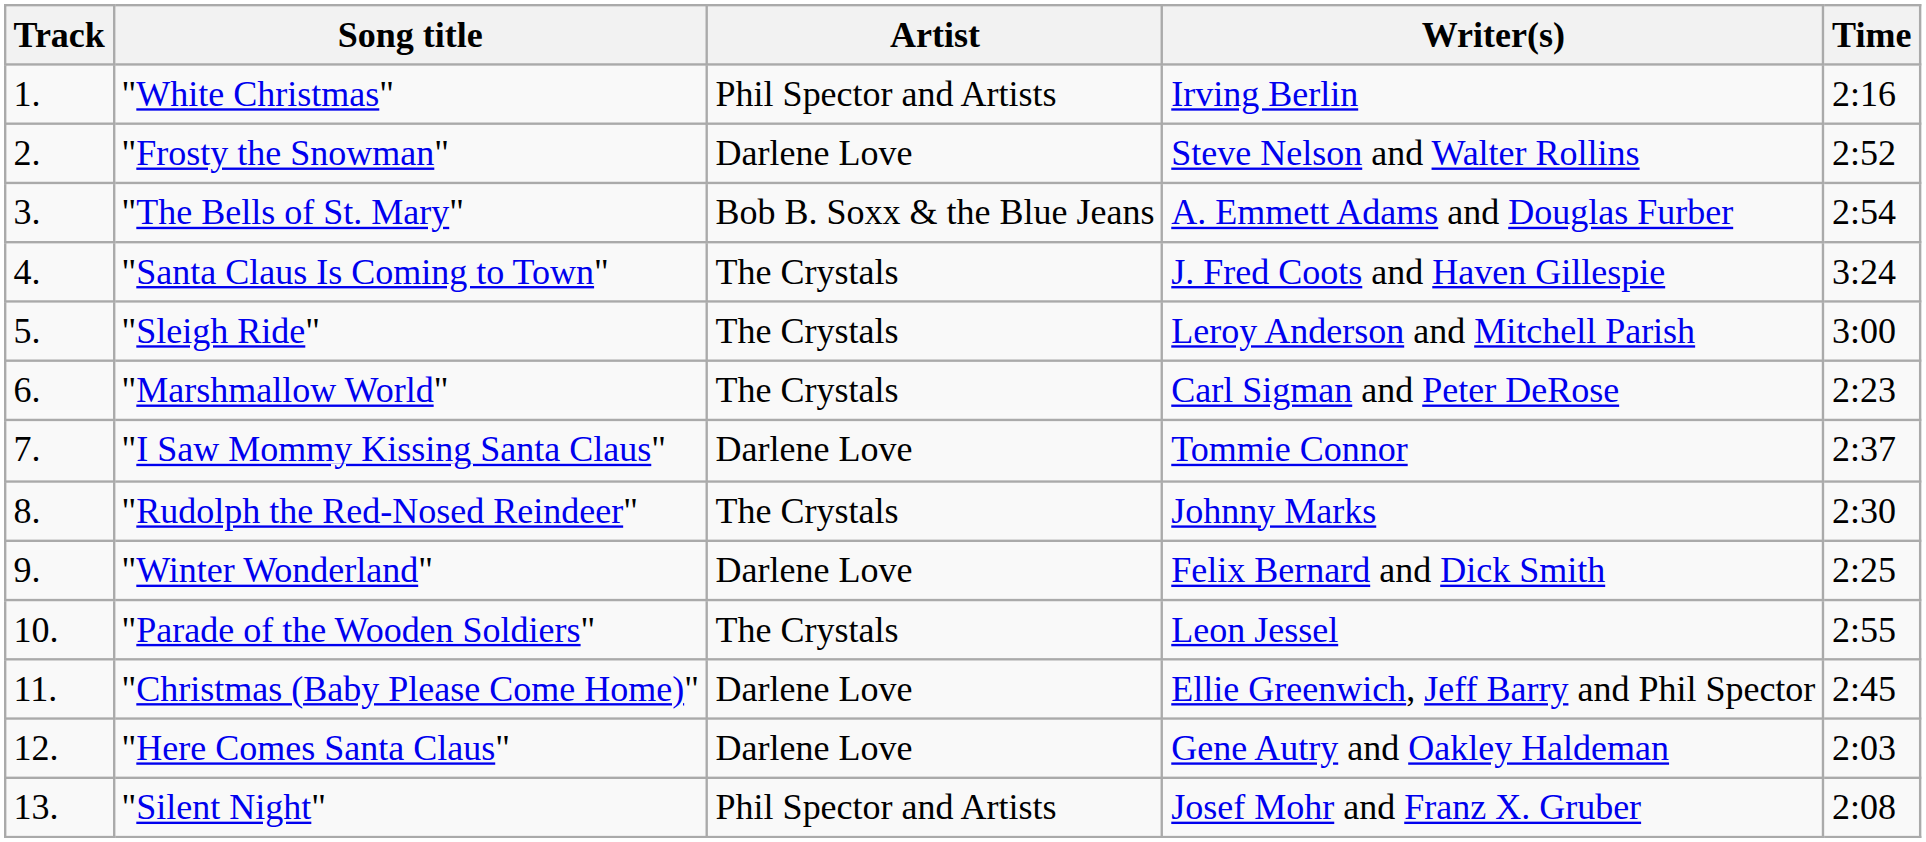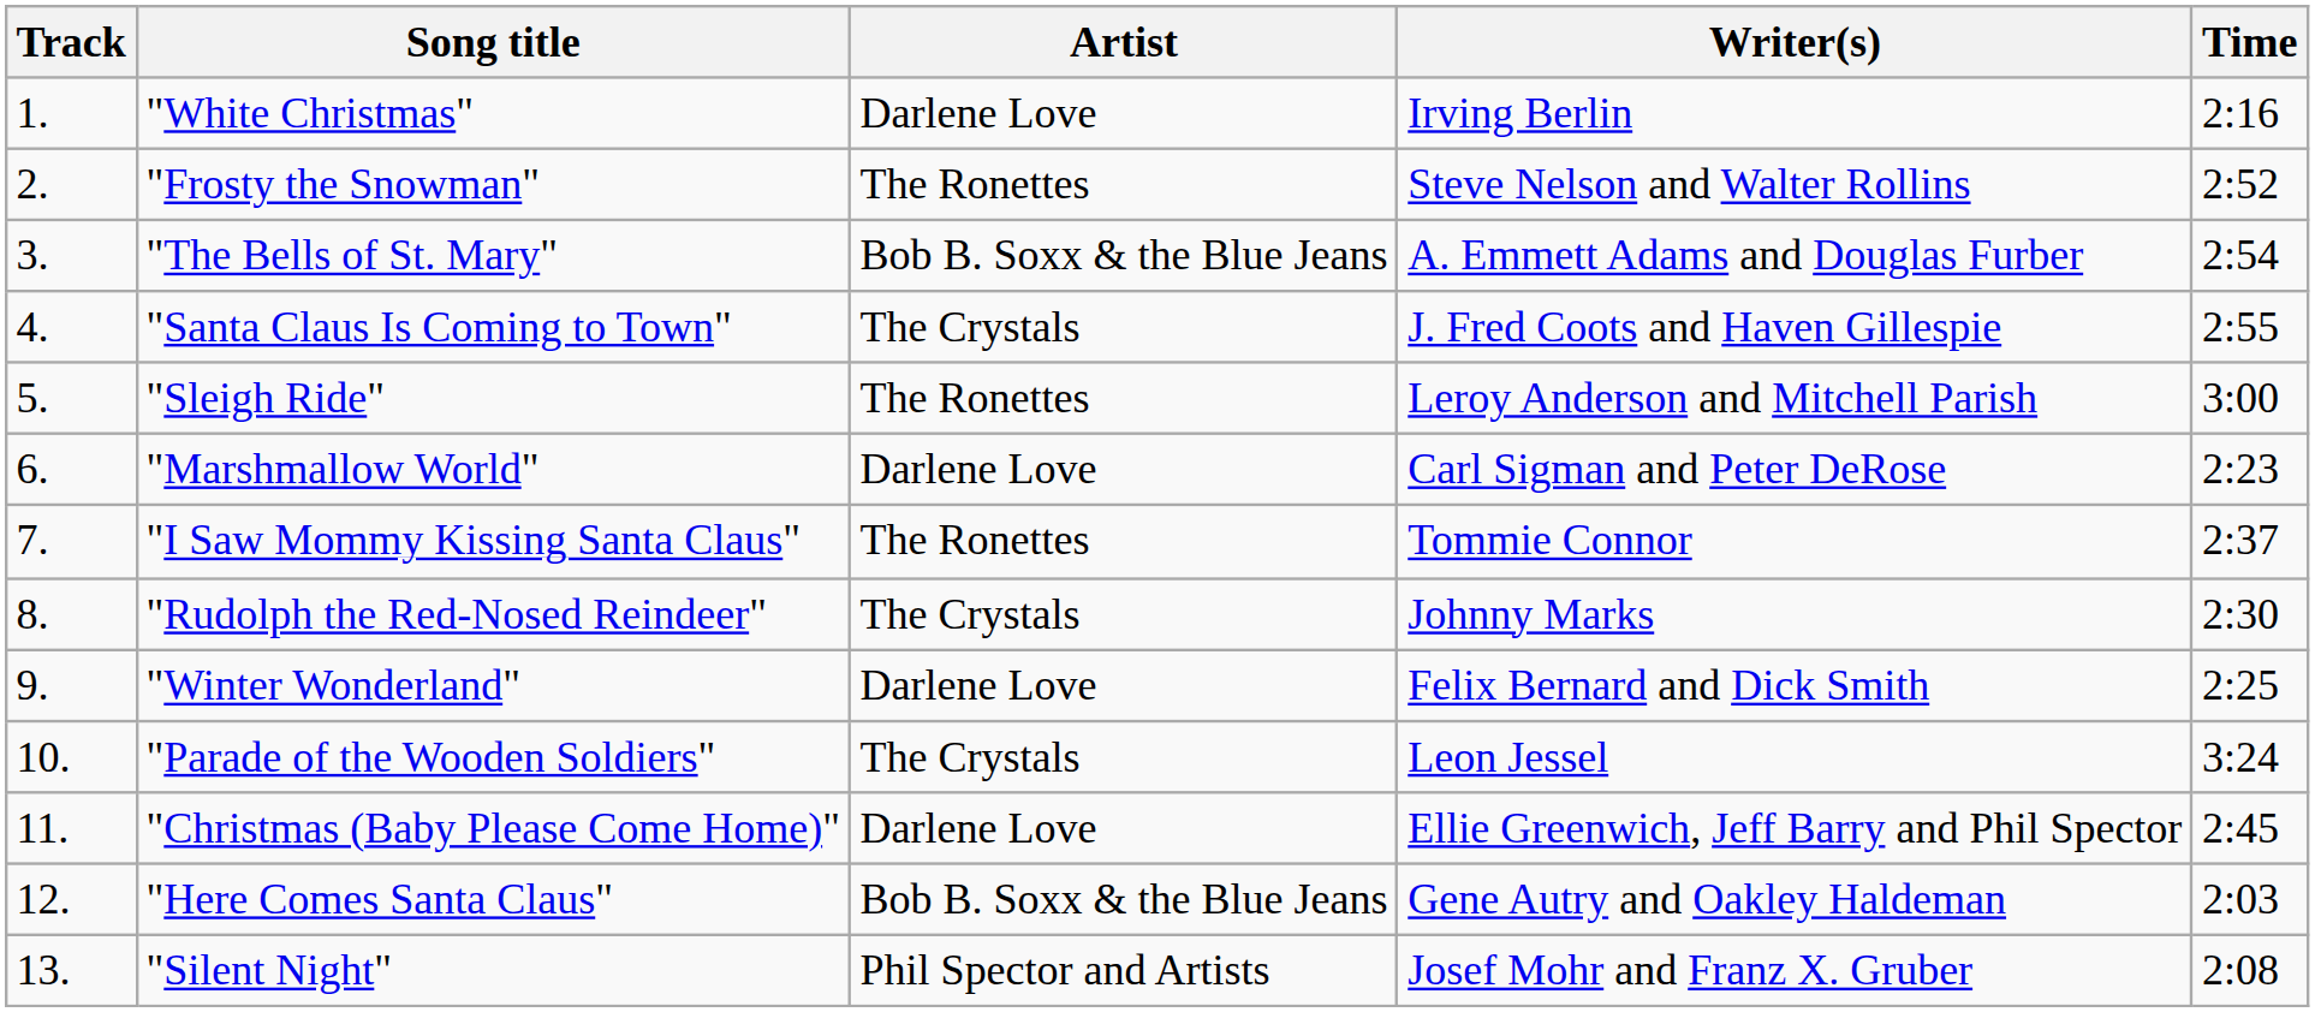"White Christmas" | Artist: Phil Spector and Artists -> Darlene Love
"Frosty the Snowman" | Artist: Darlene Love -> The Ronettes
"Santa Claus Is Coming to Town" | Time: 3:24 -> 2:55
"Sleigh Ride" | Artist: The Crystals -> The Ronettes
"Marshmallow World" | Artist: The Crystals -> Darlene Love
"I Saw Mommy Kissing Santa Claus" | Artist: Darlene Love -> The Ronettes
"Parade of the Wooden Soldiers" | Time: 2:55 -> 3:24
"Here Comes Santa Claus" | Artist: Darlene Love -> Bob B. Soxx & the Blue Jeans
